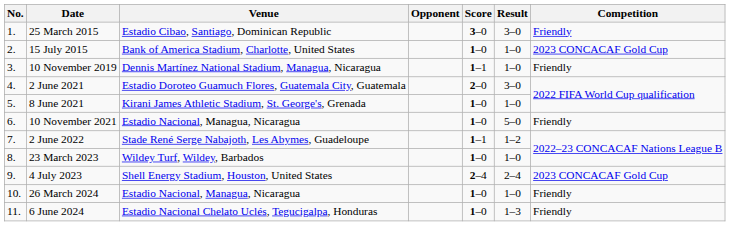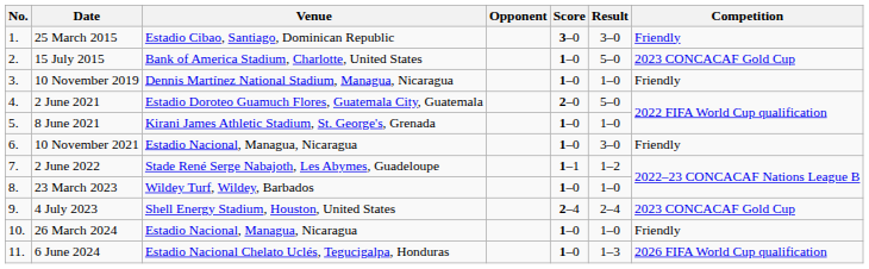15 July 2015 | Result: 1–0 -> 5–0
10 November 2019 | Score: 1–1 -> 1–0
2 June 2021 | Result: 3–0 -> 5–0
10 November 2021 | Result: 5–0 -> 3–0
6 June 2024 | Competition: Friendly -> 2026 FIFA World Cup qualification
